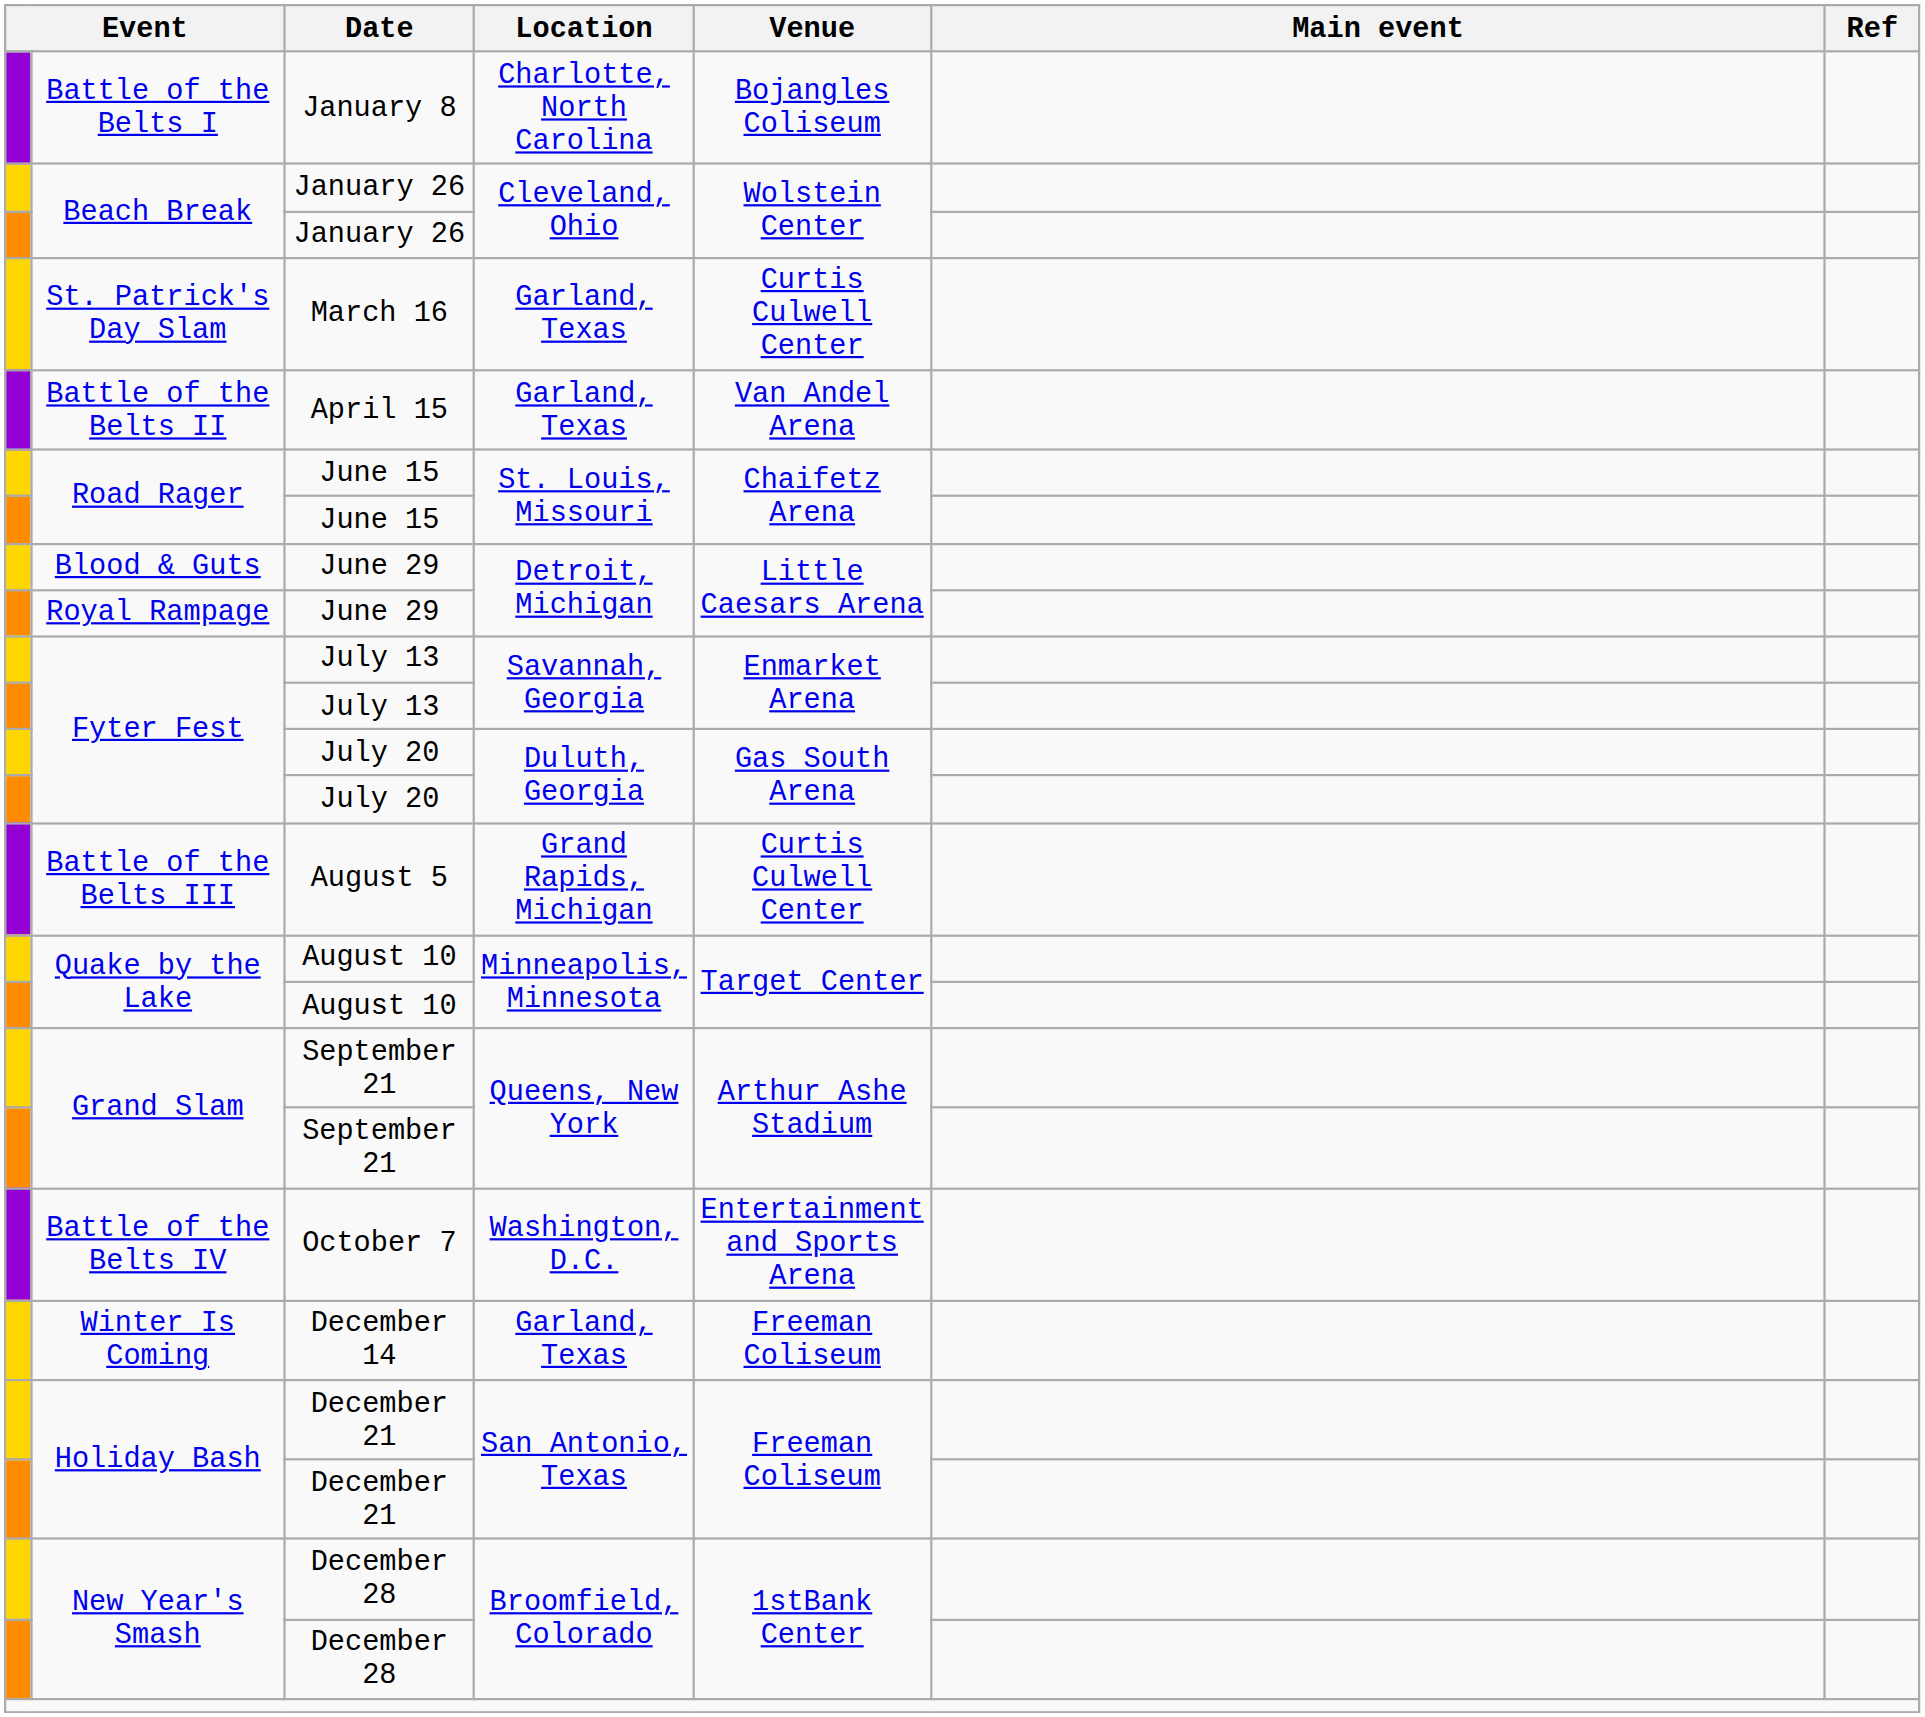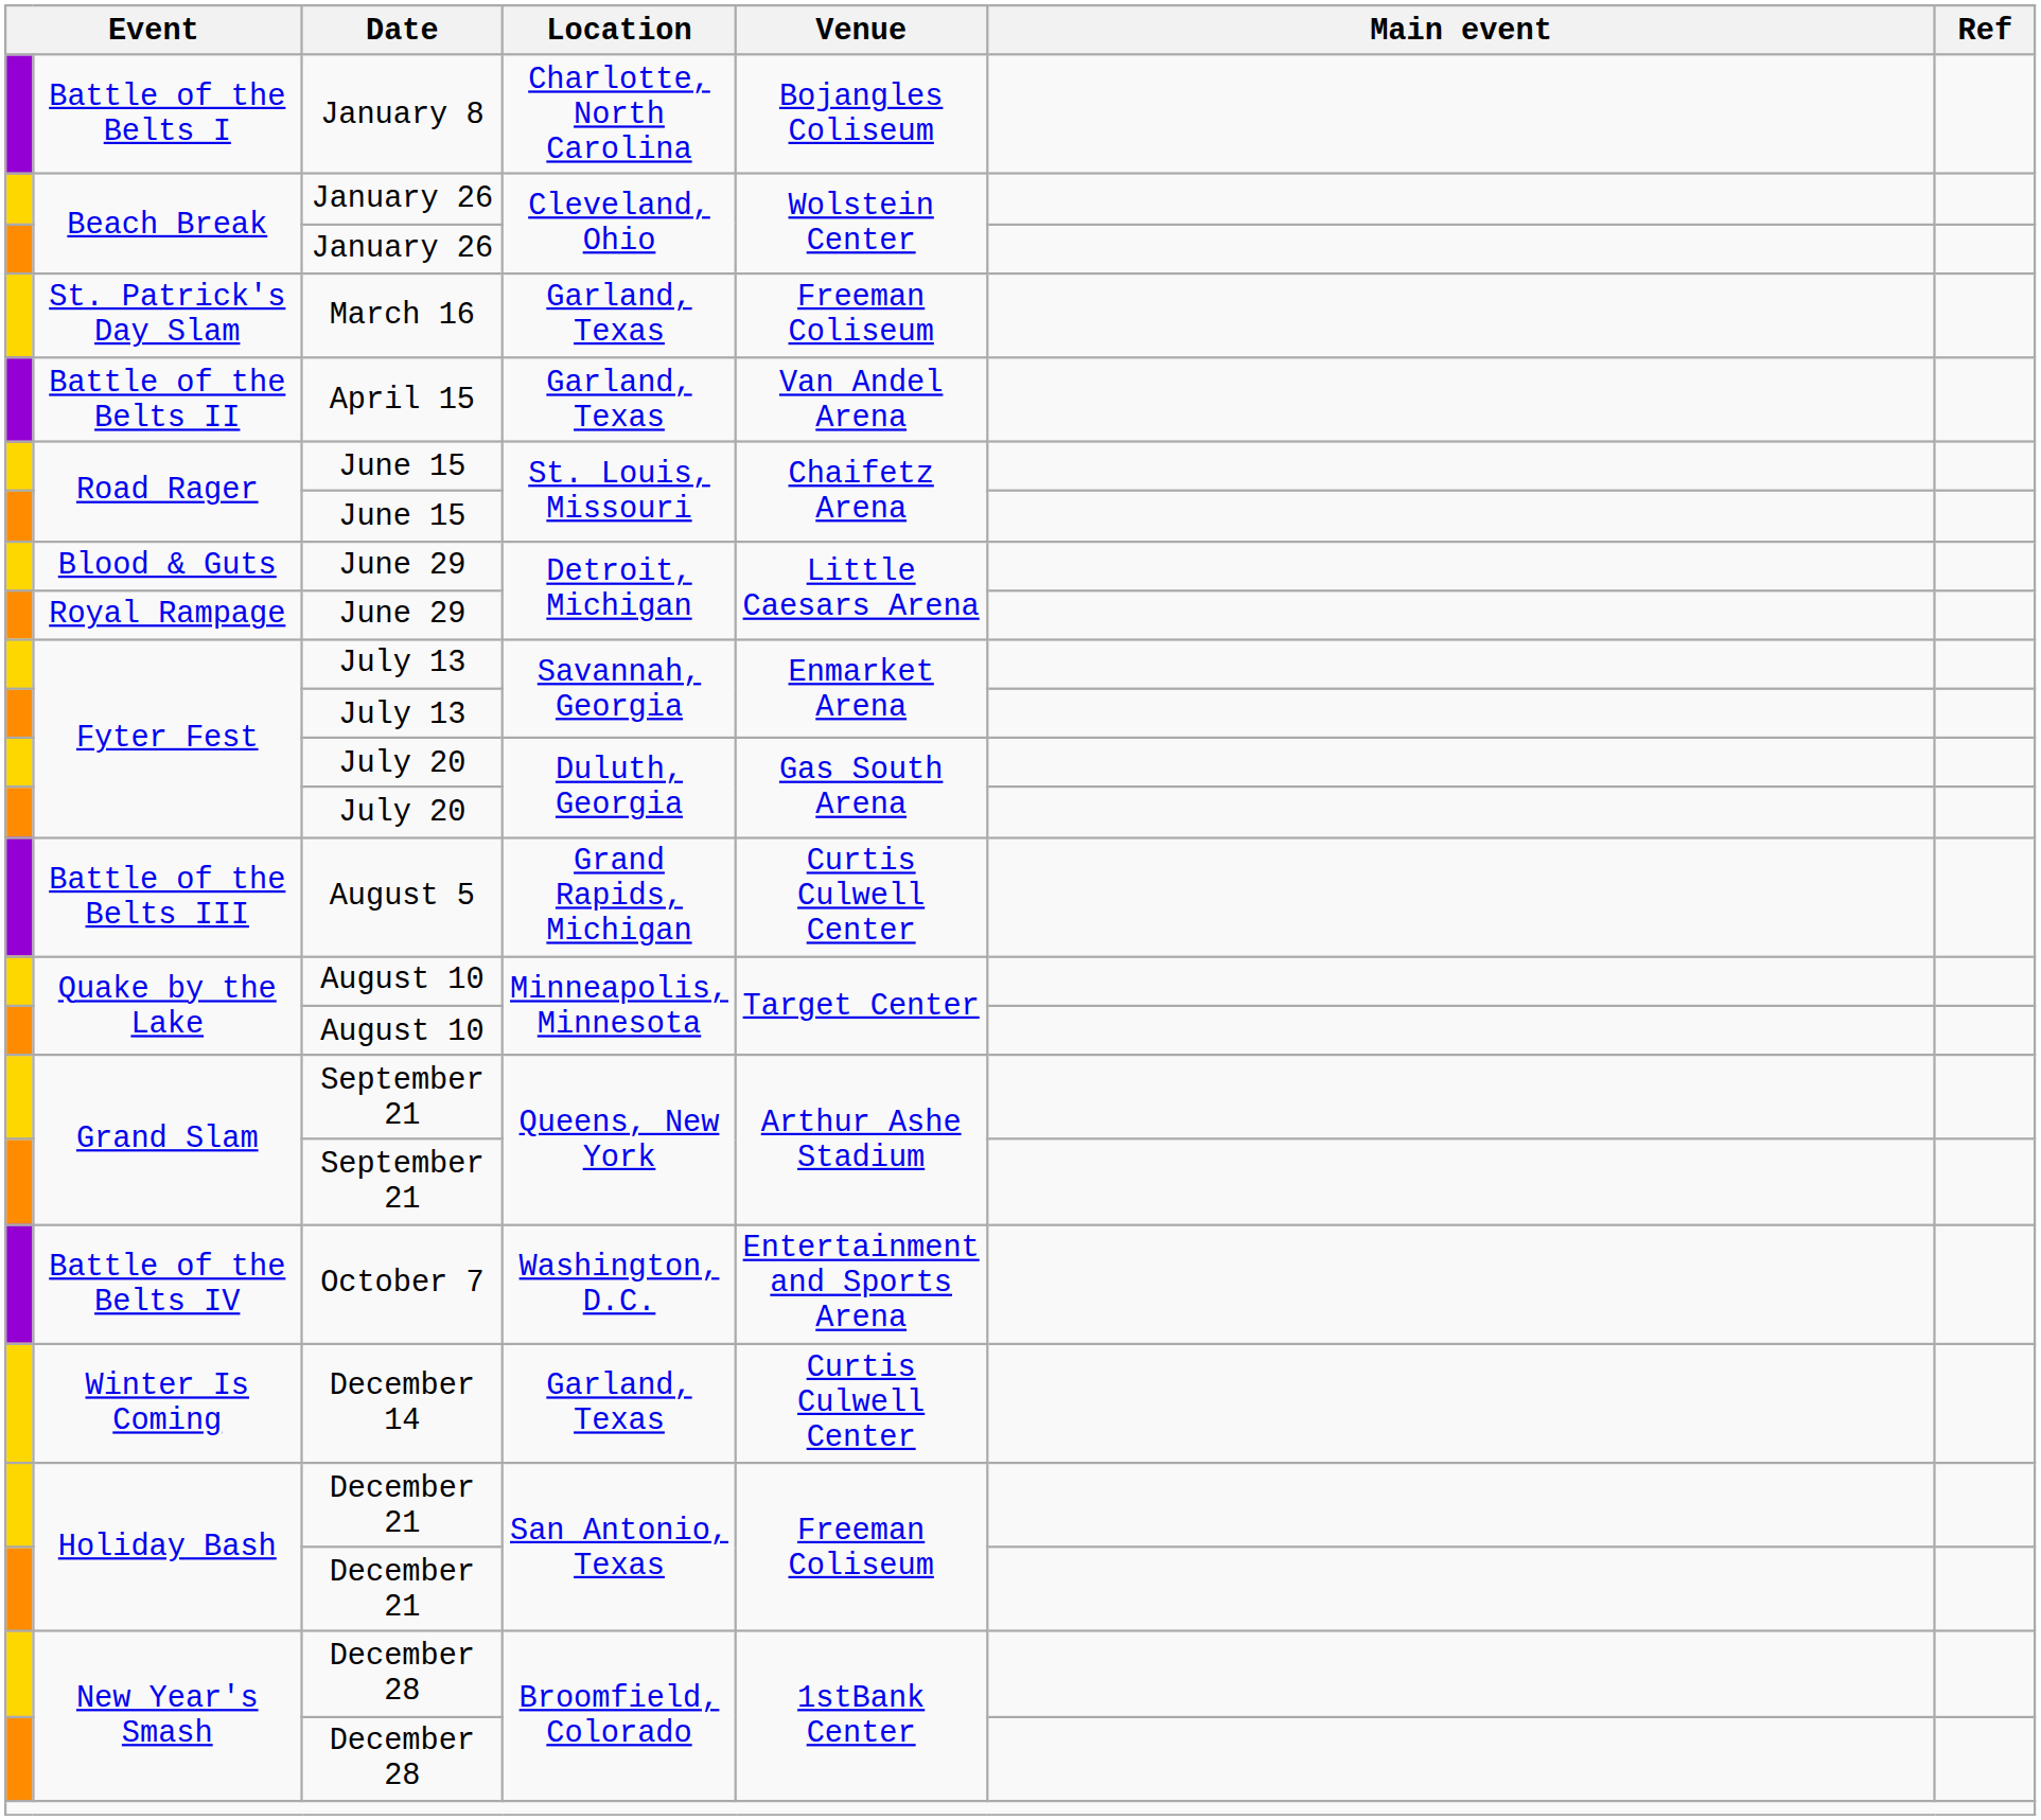St. Patrick's Day Slam | Venue: Curtis Culwell Center -> Freeman Coliseum
Winter Is Coming | Venue: Freeman Coliseum -> Curtis Culwell Center
